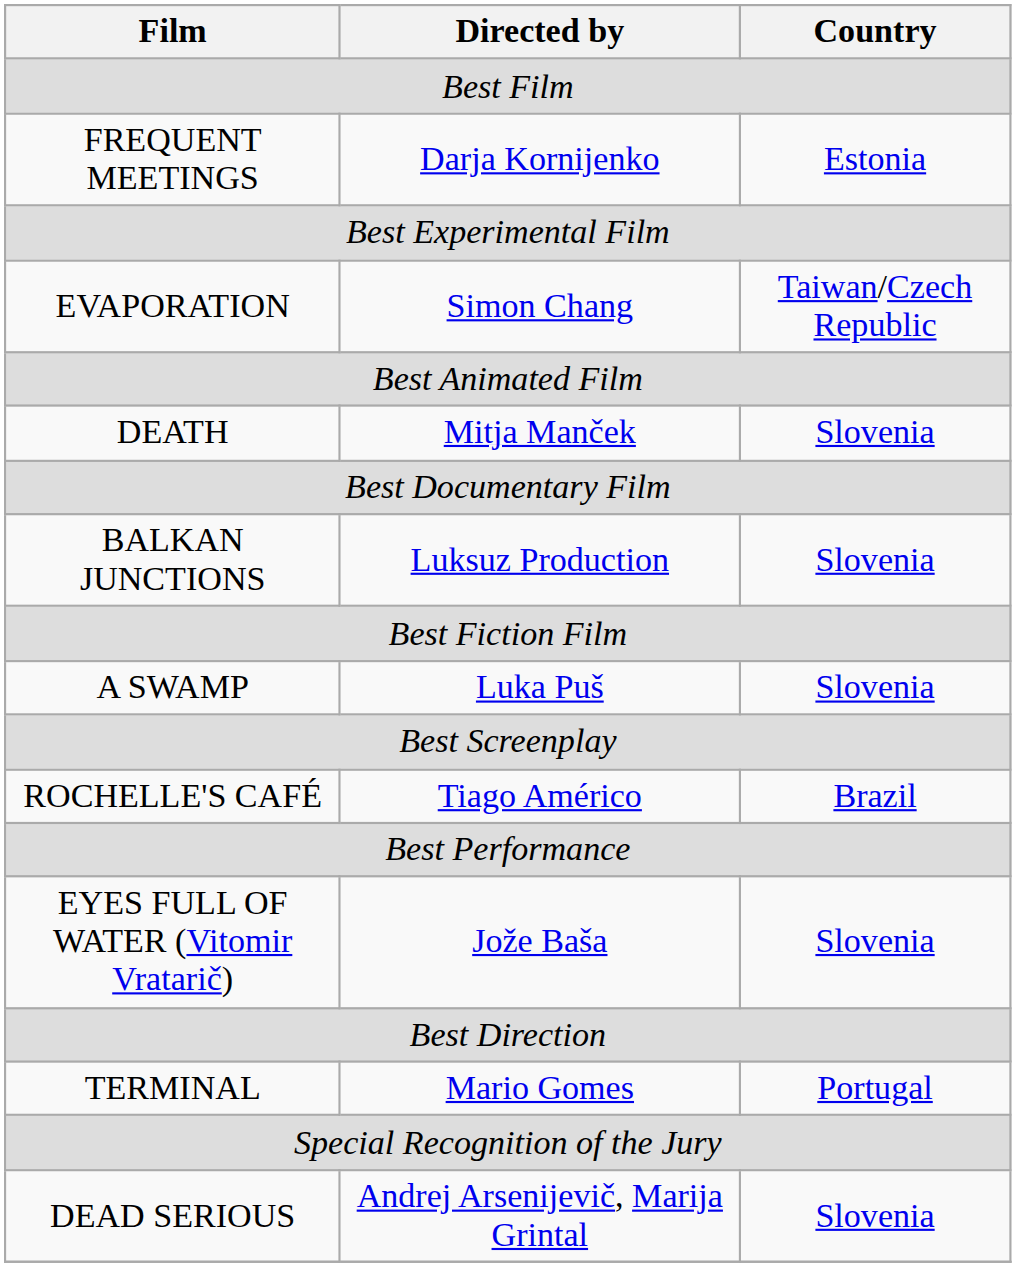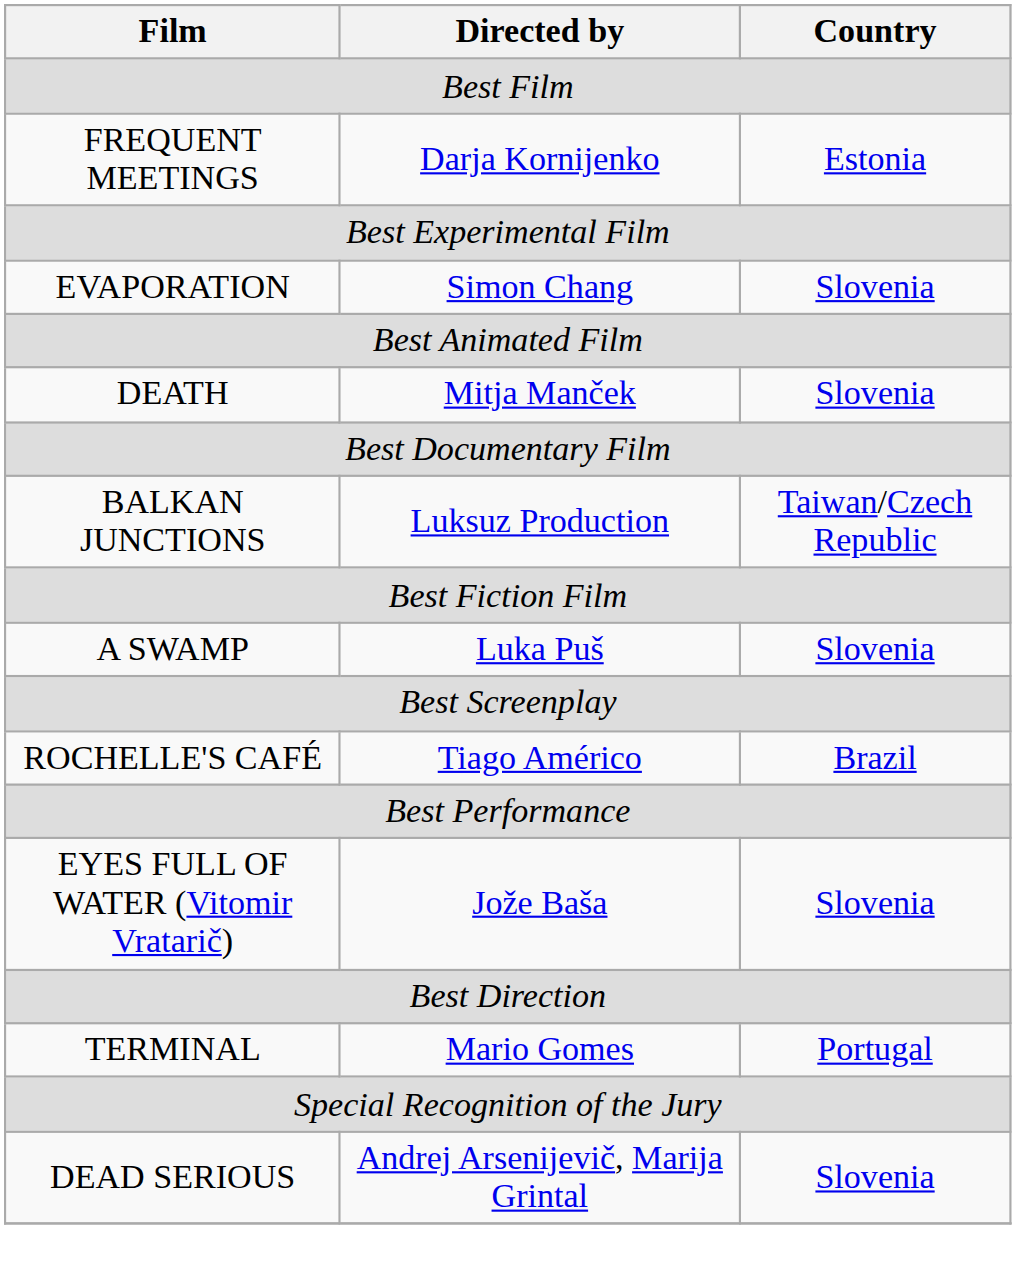EVAPORATION | Country: Taiwan/Czech Republic -> Slovenia
BALKAN JUNCTIONS | Country: Slovenia -> Taiwan/Czech Republic
